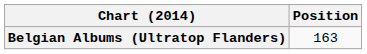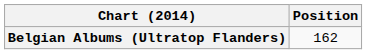Belgian Albums (Ultratop Flanders) | Position: 163 -> 162
